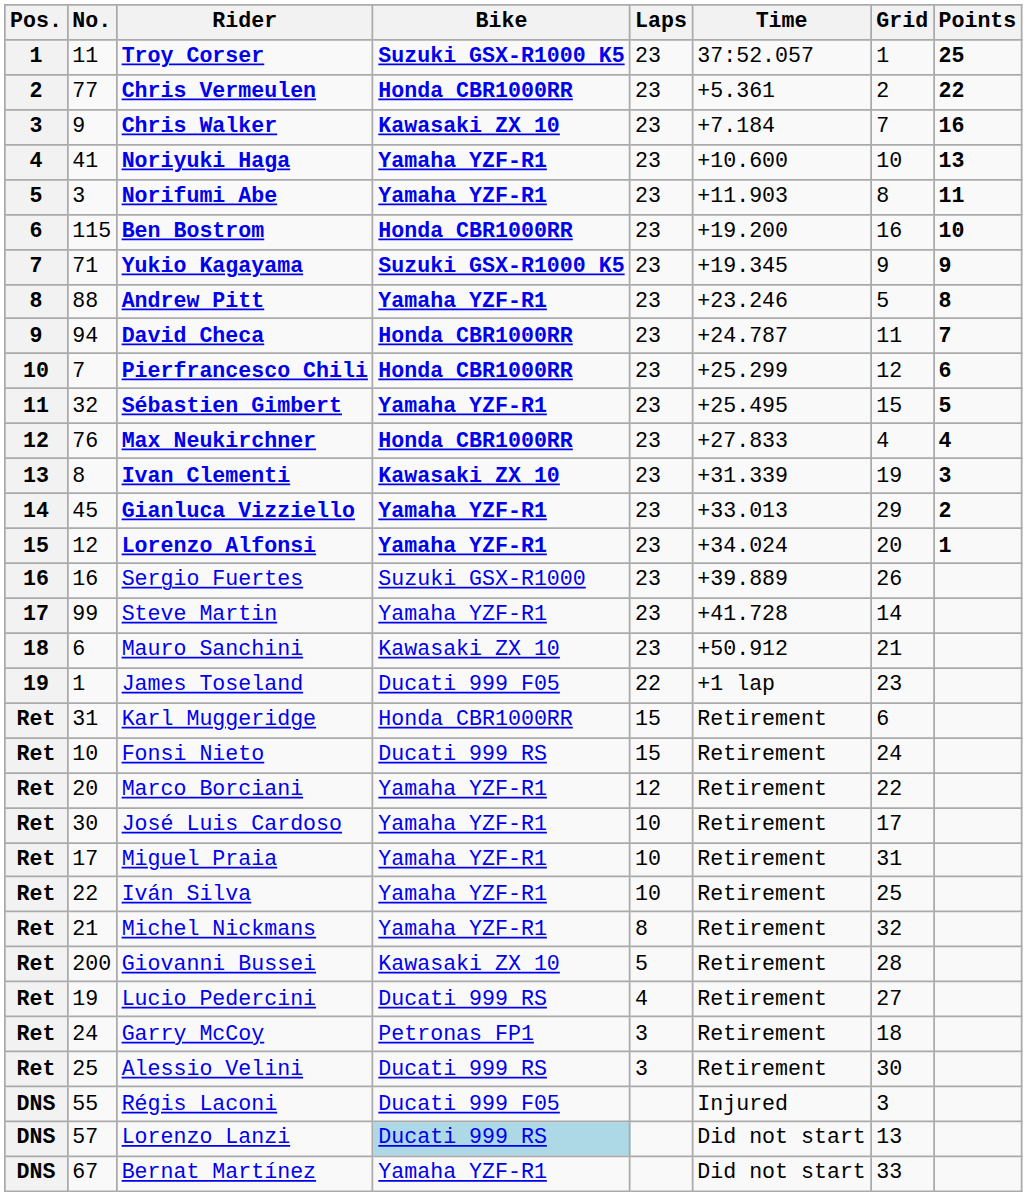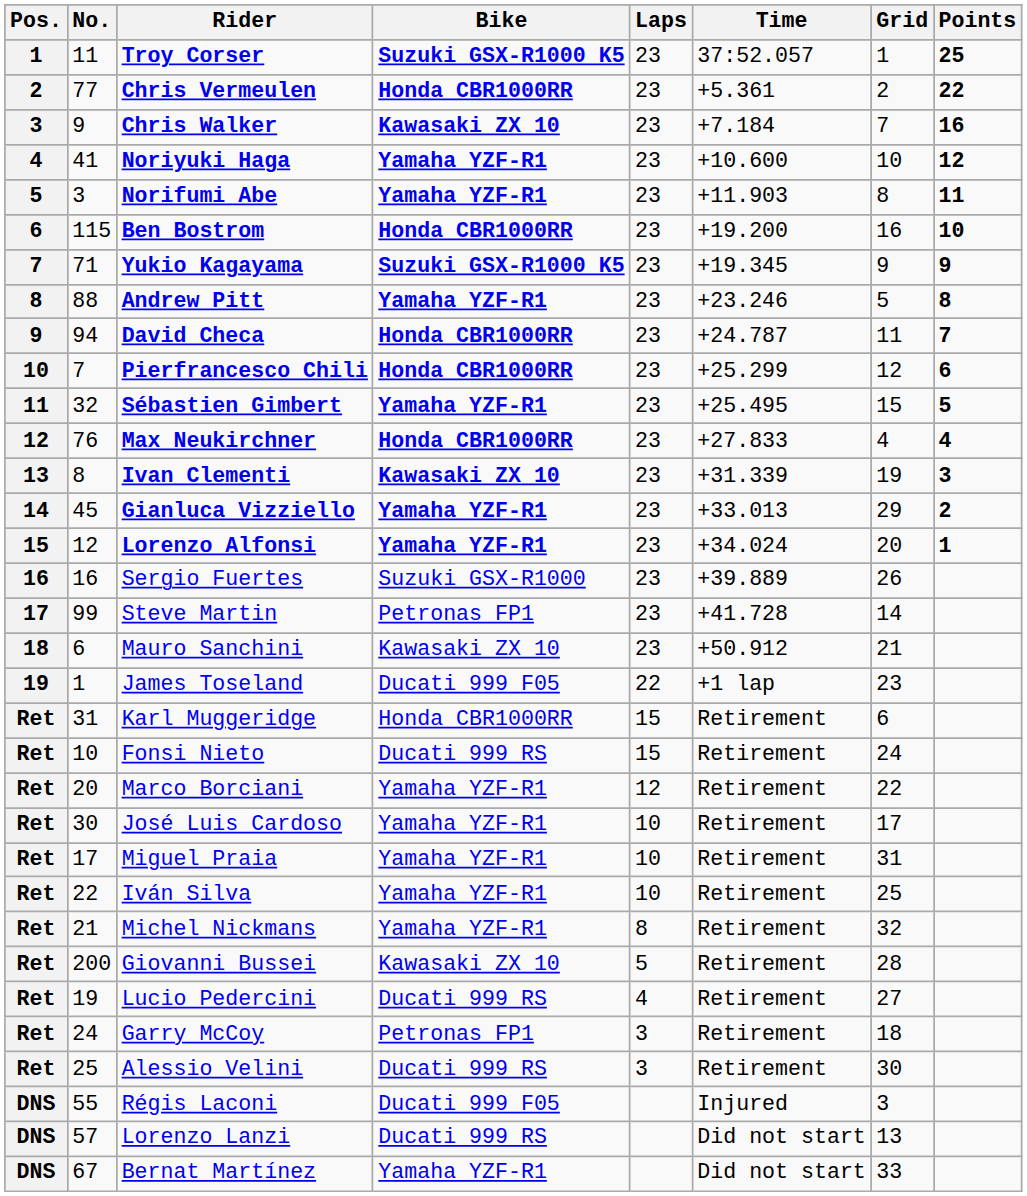Noriyuki Haga | Points: 13 -> 12
Steve Martin | Bike: Yamaha YZF-R1 -> Petronas FP1
Lorenzo Lanzi | Bike: lightblue background -> no background
